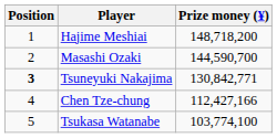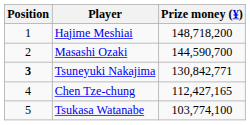Chen Tze-chung | Prize money (¥): 112,427,166 -> 112,427,165
